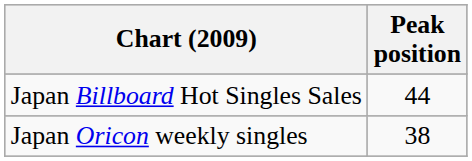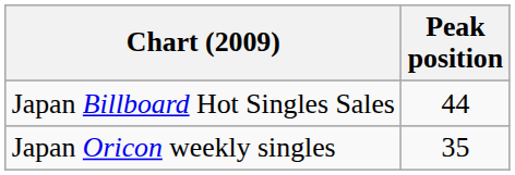Japan Oricon weekly singles | Peak position: 38 -> 35
